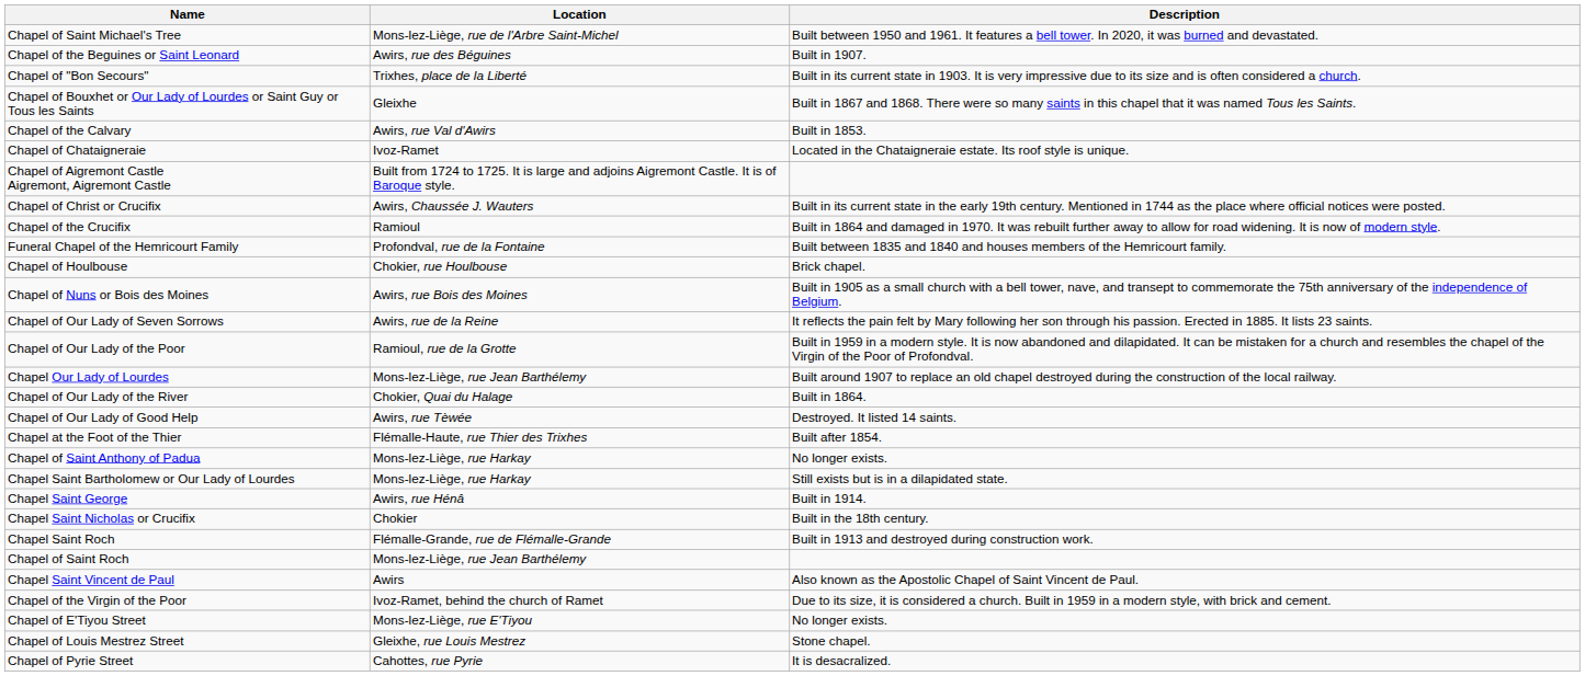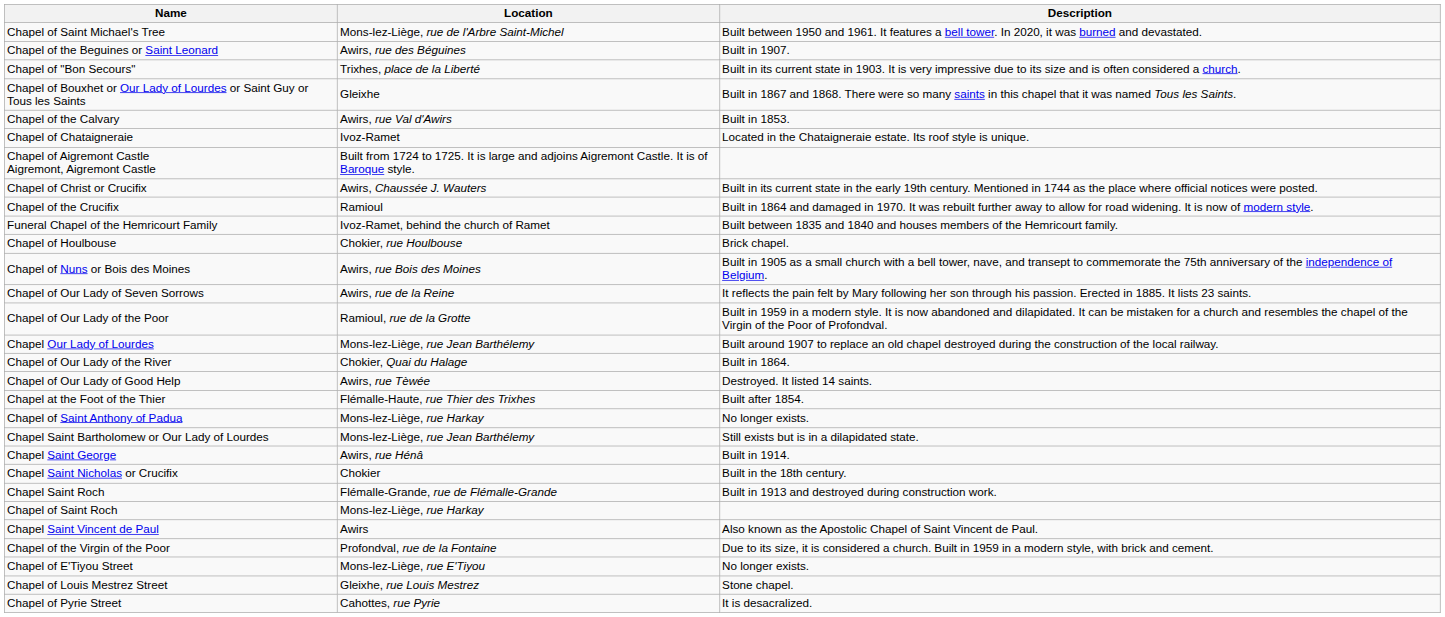Funeral Chapel of the Hemricourt Family | Location: Profondval, rue de la Fontaine -> Ivoz-Ramet, behind the church of Ramet
Chapel Saint Bartholomew or Our Lady of Lourdes | Location: Mons-lez-Liège, rue Harkay -> Mons-lez-Liège, rue Jean Barthélemy
Chapel of Saint Roch | Location: Mons-lez-Liège, rue Jean Barthélemy -> Mons-lez-Liège, rue Harkay
Chapel of the Virgin of the Poor | Location: Ivoz-Ramet, behind the church of Ramet -> Profondval, rue de la Fontaine
